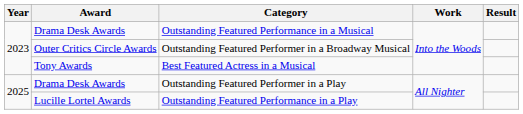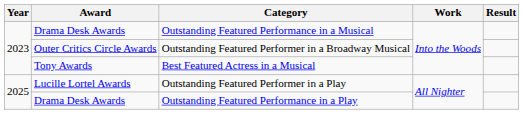Outstanding Featured Performer in a Play | Award: Drama Desk Awards -> Lucille Lortel Awards
Outstanding Featured Performance in a Play | Award: Lucille Lortel Awards -> Drama Desk Awards
